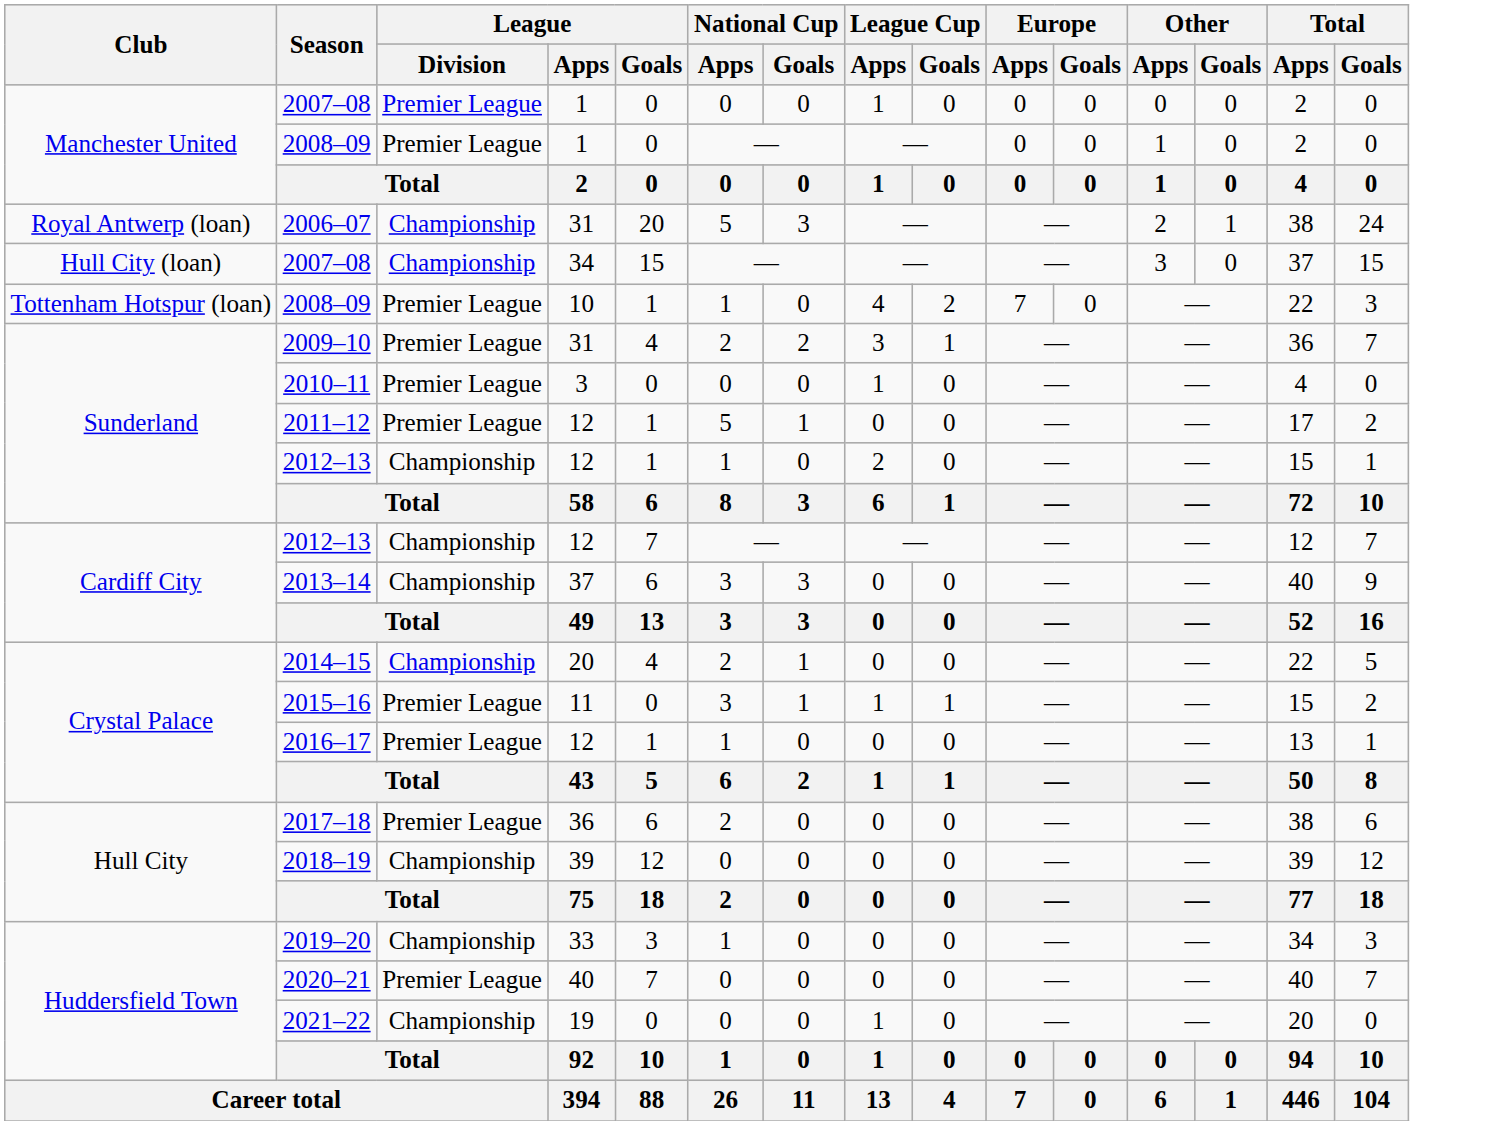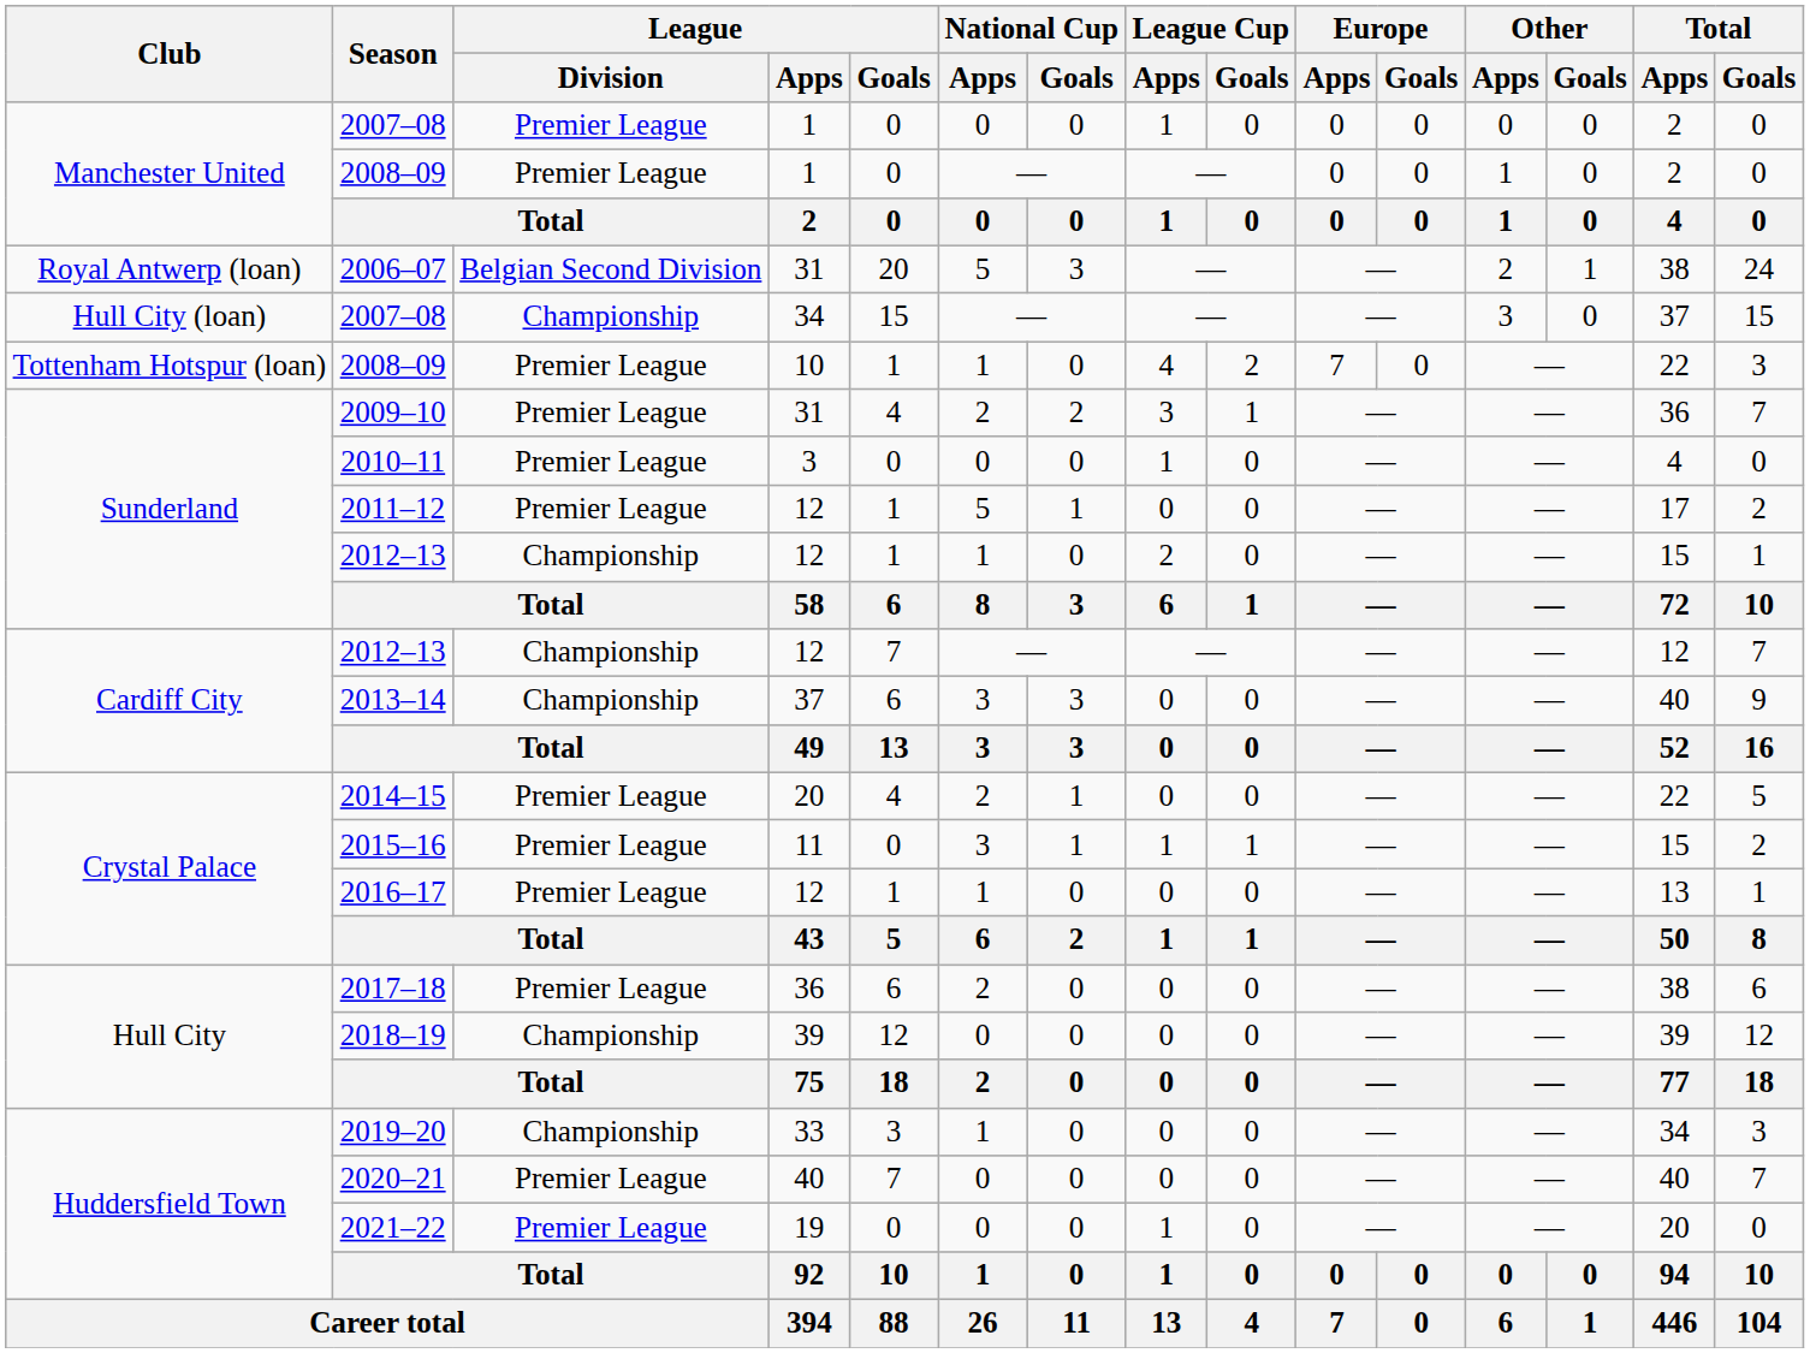2006–07 | League / Division: Championship -> Belgian Second Division
2014–15 | League / Division: Championship -> Premier League
2021–22 | League / Division: Championship -> Premier League
